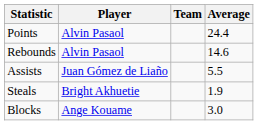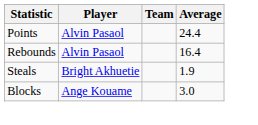Rebounds | Average: 14.6 -> 16.4
- row: Assists | Juan Gómez de Liaño | 5.5
